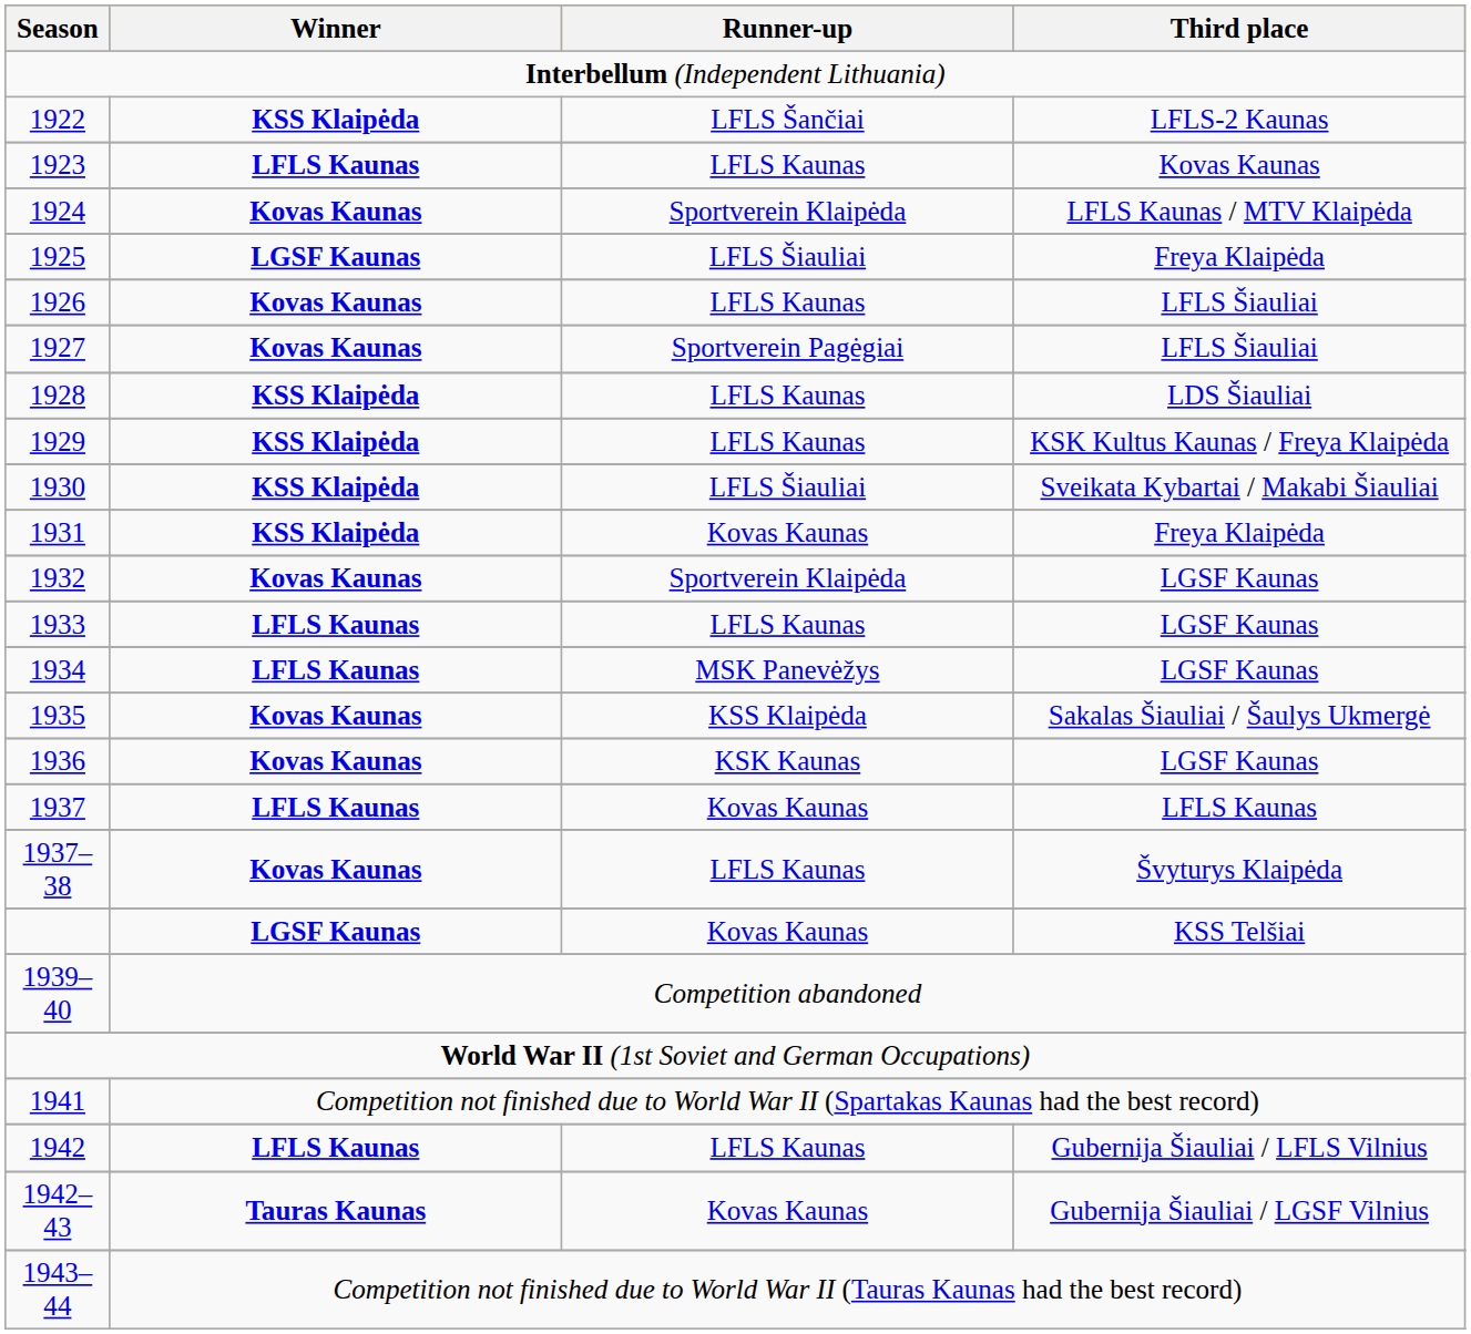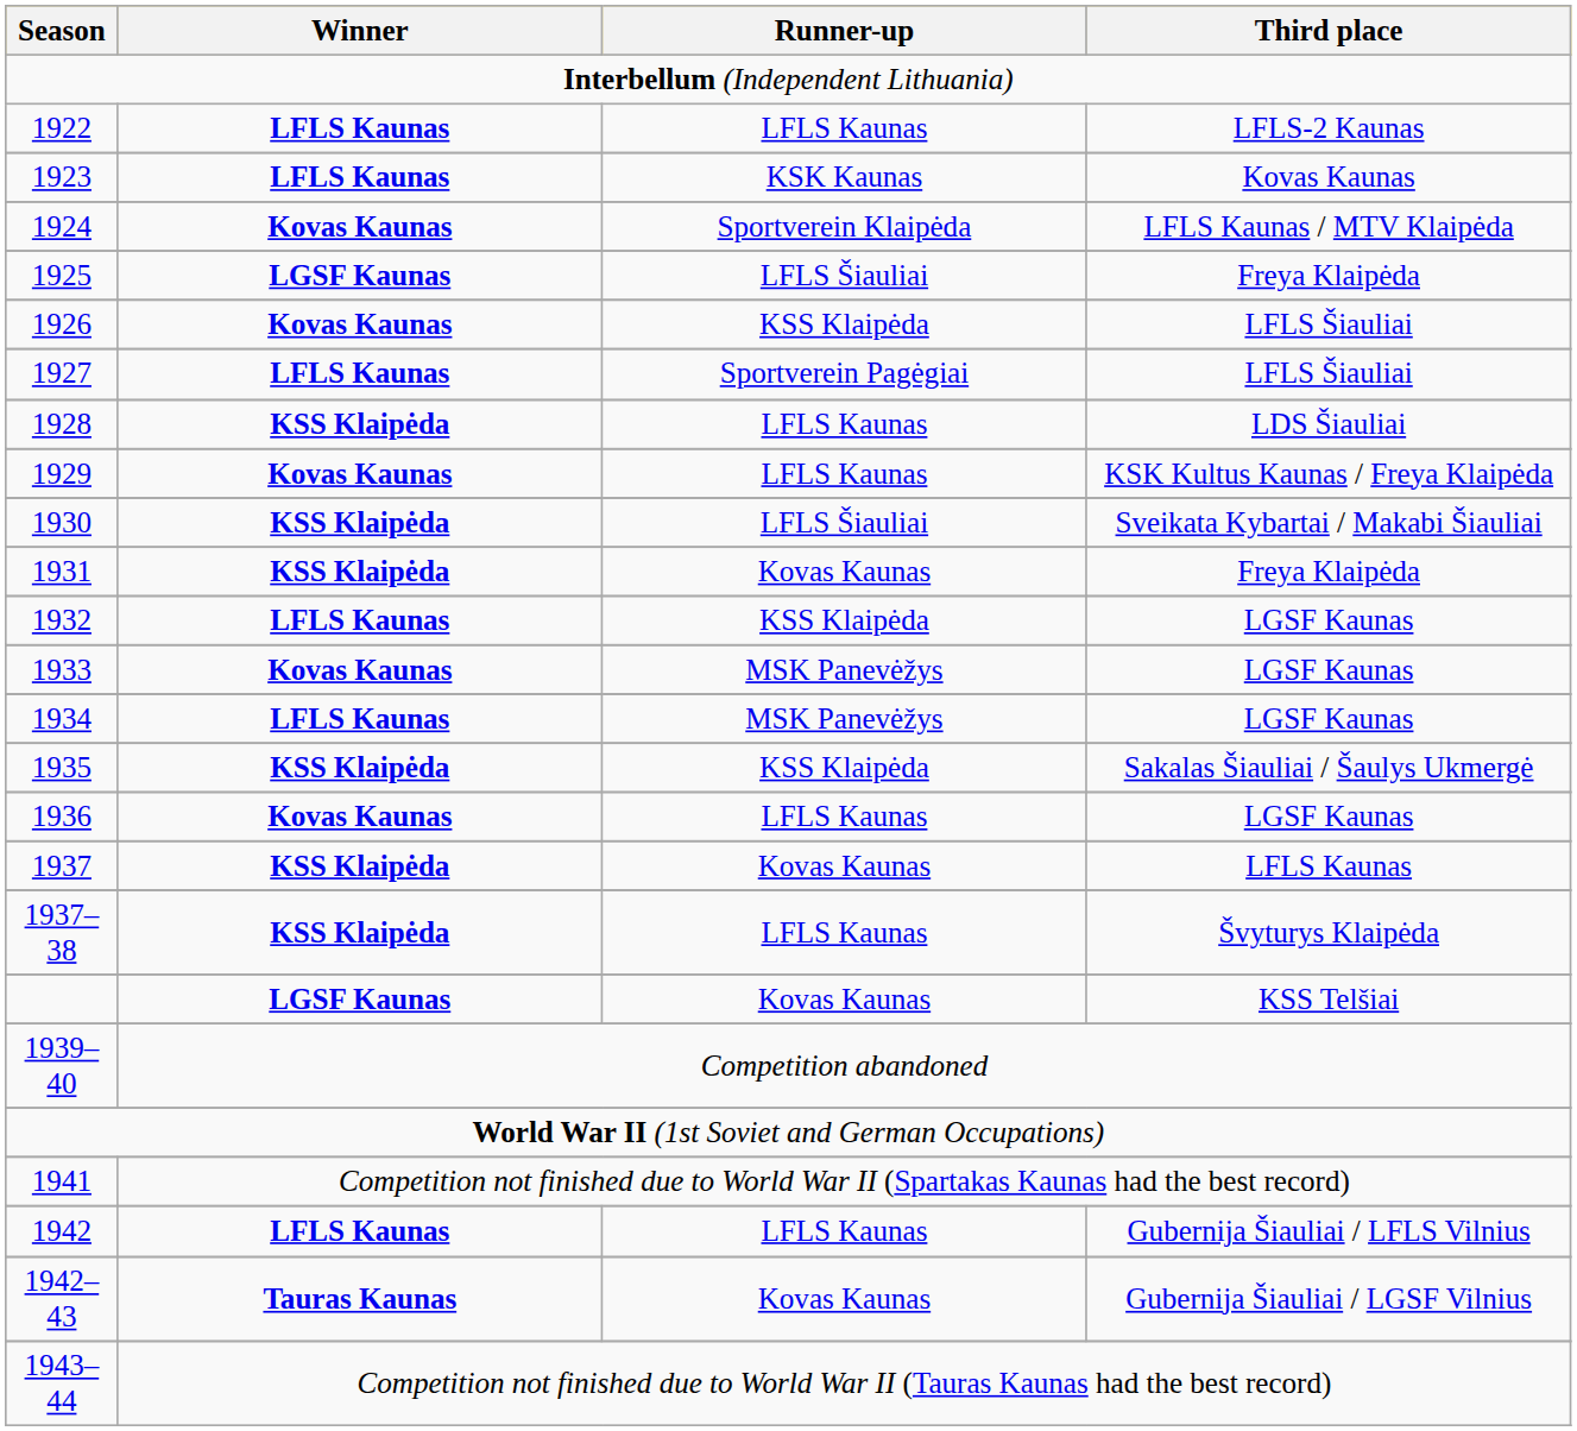1922 | Winner: KSS Klaipėda -> LFLS Kaunas
1922 | Runner-up: LFLS Šančiai -> LFLS Kaunas
1923 | Runner-up: LFLS Kaunas -> KSK Kaunas
1926 | Runner-up: LFLS Kaunas -> KSS Klaipėda
1927 | Winner: Kovas Kaunas -> LFLS Kaunas
1929 | Winner: KSS Klaipėda -> Kovas Kaunas
1932 | Winner: Kovas Kaunas -> LFLS Kaunas
1932 | Runner-up: Sportverein Klaipėda -> KSS Klaipėda
1933 | Winner: LFLS Kaunas -> Kovas Kaunas
1933 | Runner-up: LFLS Kaunas -> MSK Panevėžys
1935 | Winner: Kovas Kaunas -> KSS Klaipėda
1936 | Runner-up: KSK Kaunas -> LFLS Kaunas
1937 | Winner: LFLS Kaunas -> KSS Klaipėda
1937–38 | Winner: Kovas Kaunas -> KSS Klaipėda
